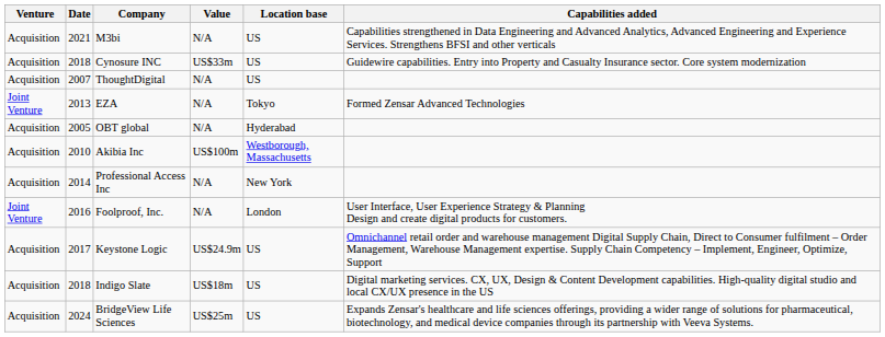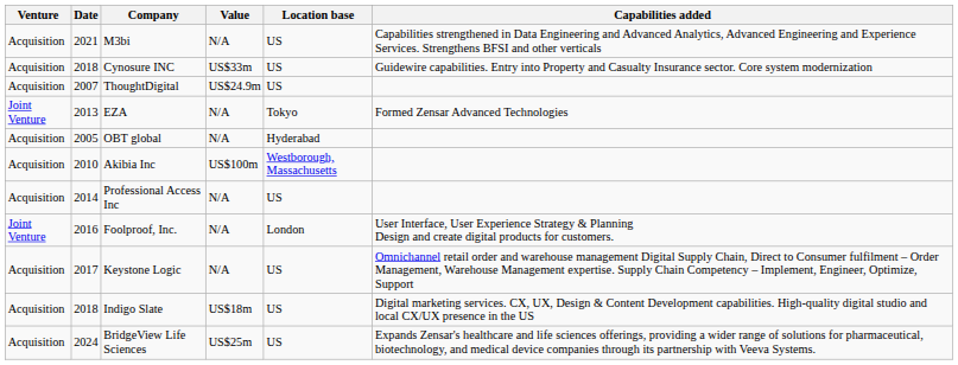ThoughtDigital | Value: N/A -> US$24.9m
Professional Access Inc | Location base: New York -> US
Keystone Logic | Value: US$24.9m -> N/A
